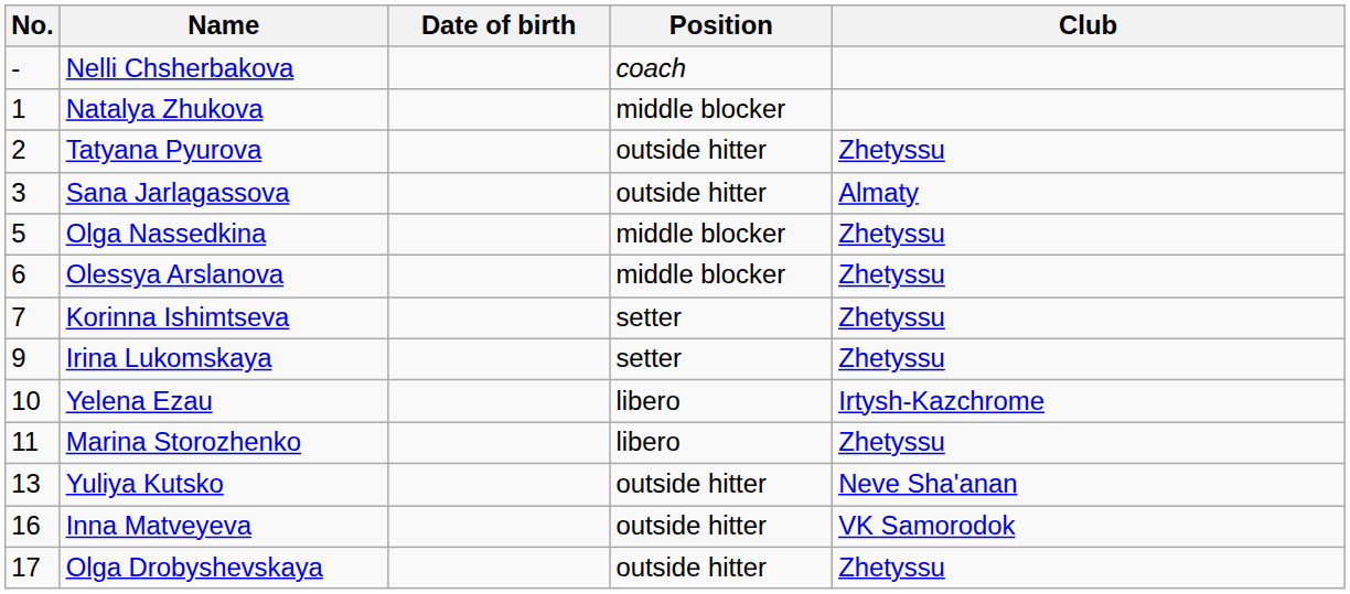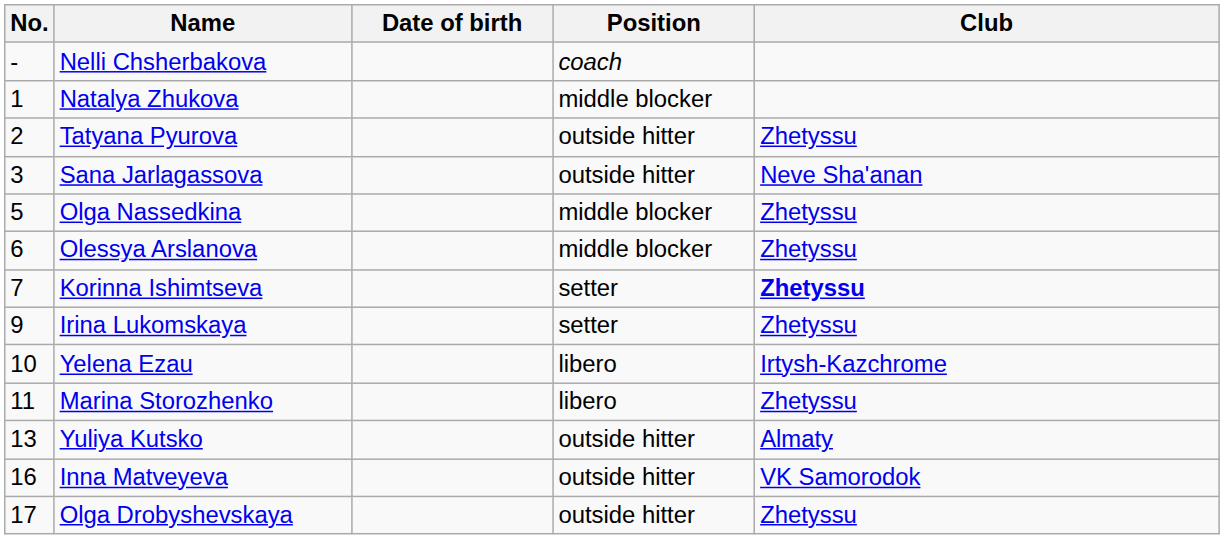Sana Jarlagassova | Club: Almaty -> Neve Sha'anan
Korinna Ishimtseva | Club: normal -> bold
Yuliya Kutsko | Club: Neve Sha'anan -> Almaty
